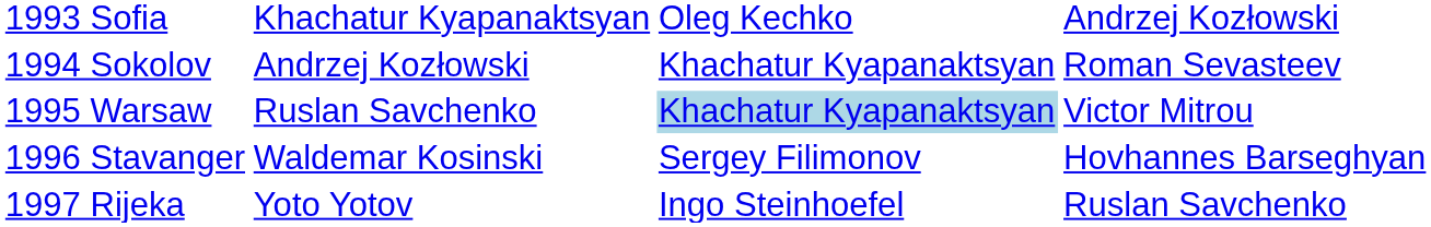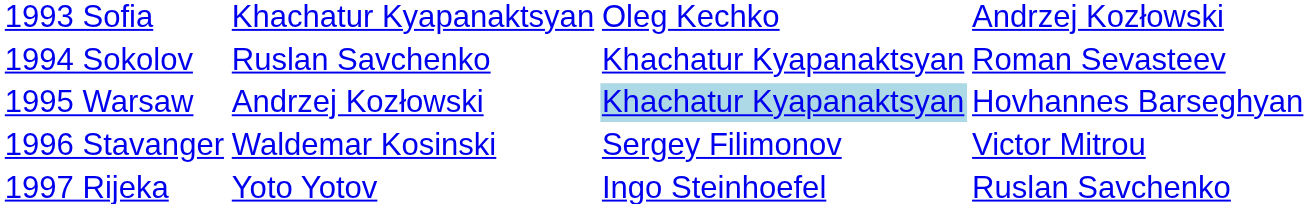1994 Sokolov | column 2: Andrzej Kozłowski -> Ruslan Savchenko
1995 Warsaw | column 2: Ruslan Savchenko -> Andrzej Kozłowski
1995 Warsaw | column 4: Victor Mitrou -> Hovhannes Barseghyan
1996 Stavanger | column 4: Hovhannes Barseghyan -> Victor Mitrou
